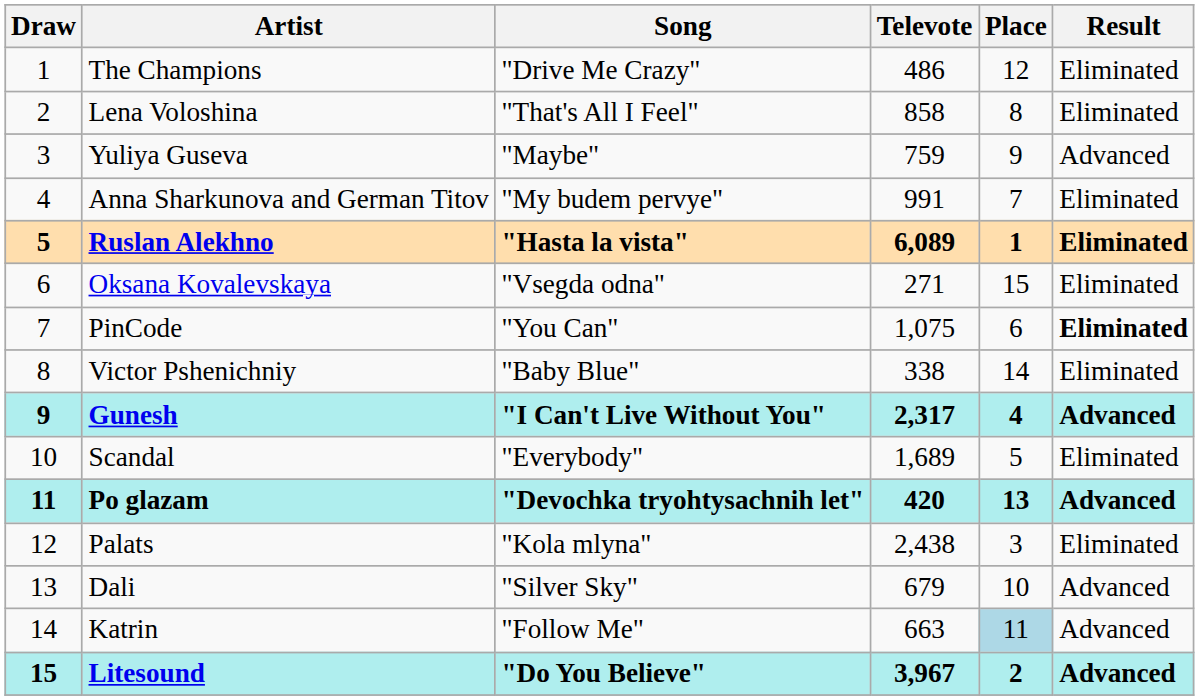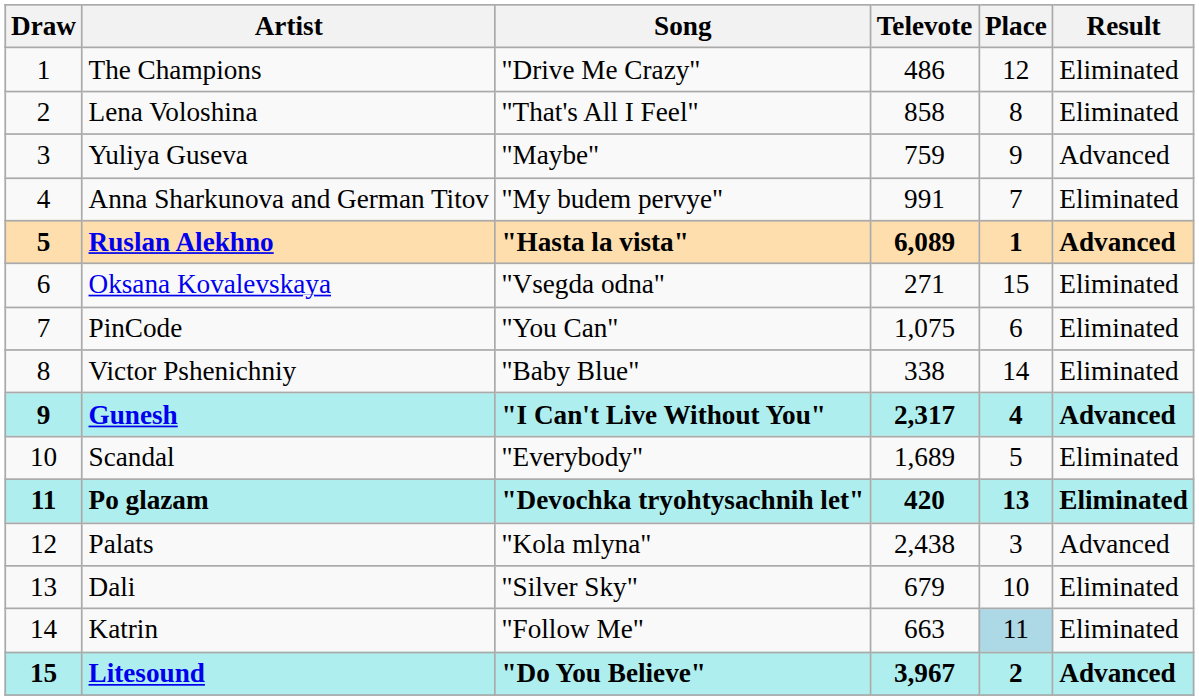Ruslan Alekhno | Result: Eliminated -> Advanced
PinCode | Result: bold -> normal
Po glazam | Result: Advanced -> Eliminated
Palats | Result: Eliminated -> Advanced
Dali | Result: Advanced -> Eliminated
Katrin | Result: Advanced -> Eliminated
